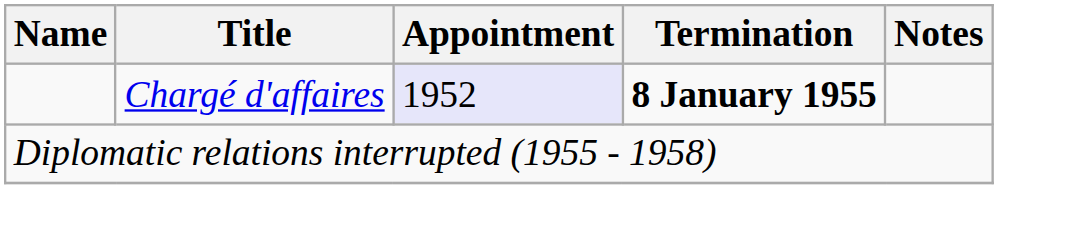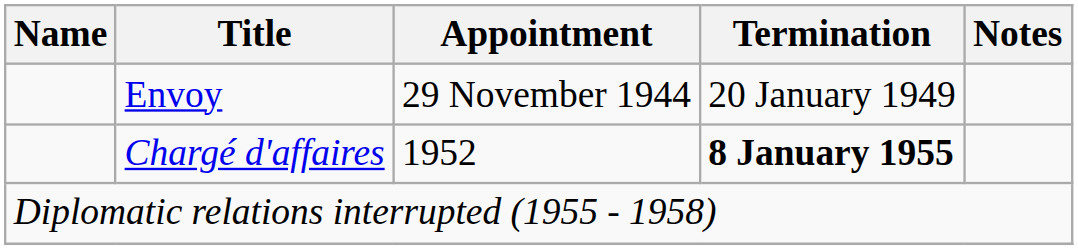+ row: Envoy | 29 November 1944 | 20 January 1949
Chargé d'affaires | Appointment: lavender background -> no background
